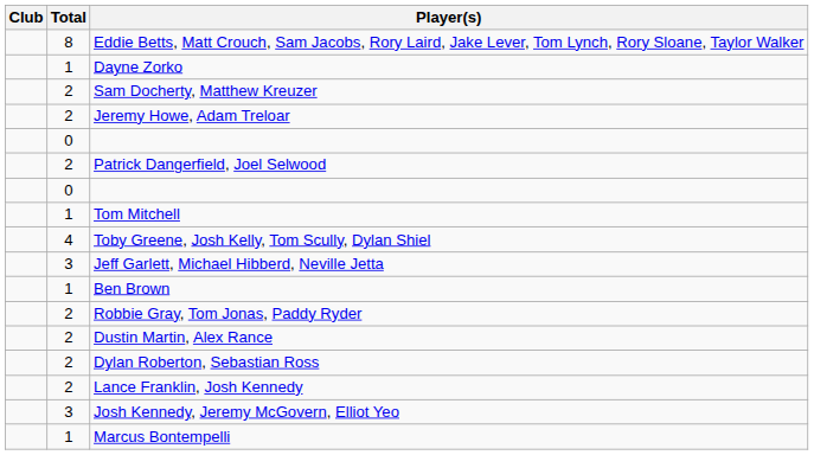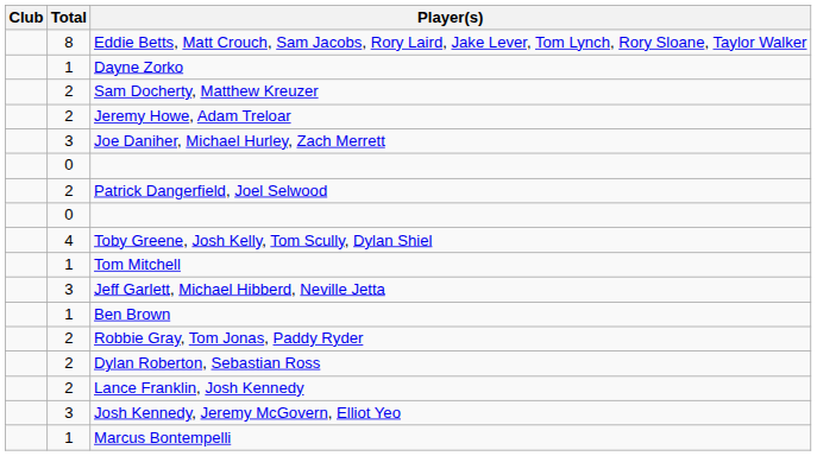+ row: 3 | Joe Daniher, Michael Hurley, Zach Merrett
rows swapped: Toby Greene, Josh Kelly, Tom Scully, Dylan Shiel <-> Tom Mitchell
- row: 2 | Dustin Martin, Alex Rance
